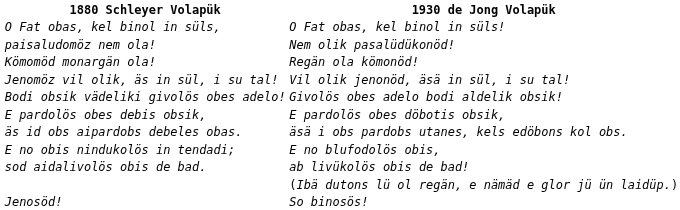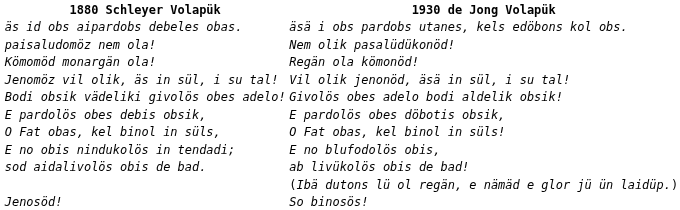rows swapped: O Fat obas, kel binol in süls, <-> äs id obs aipardobs debeles obas.
